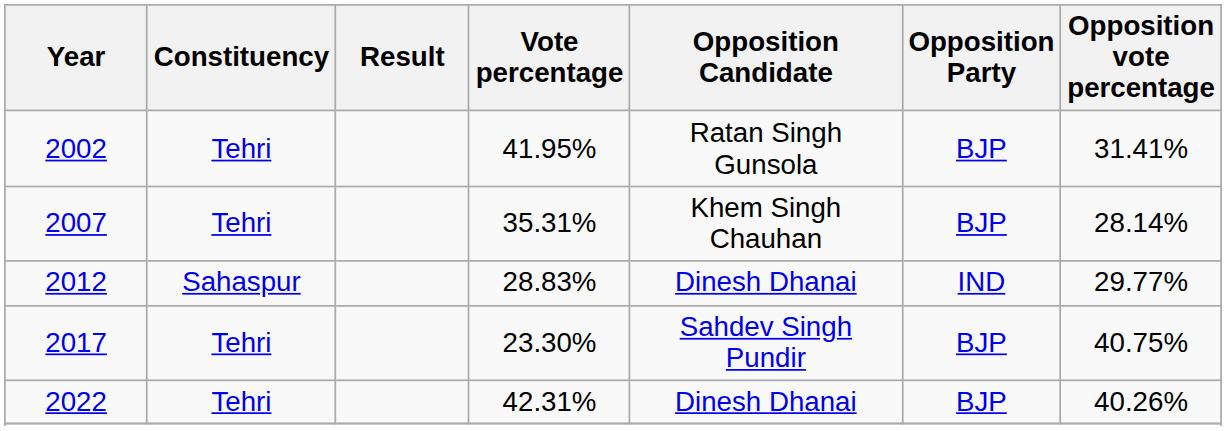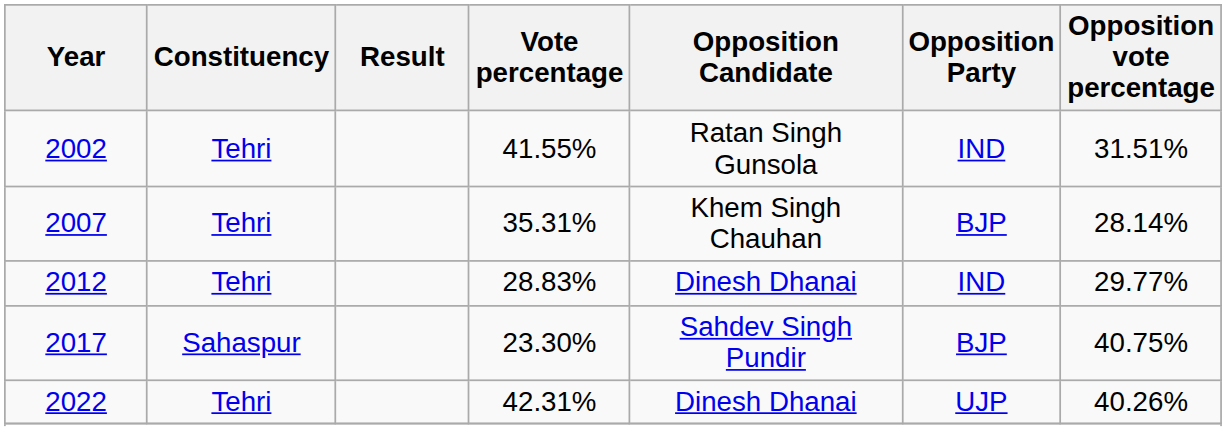2002 | Vote percentage: 41.95% -> 41.55%
2002 | Opposition Party: BJP -> IND
2002 | Opposition vote percentage: 31.41% -> 31.51%
2012 | Constituency: Sahaspur -> Tehri
2017 | Constituency: Tehri -> Sahaspur
2022 | Opposition Party: BJP -> UJP
